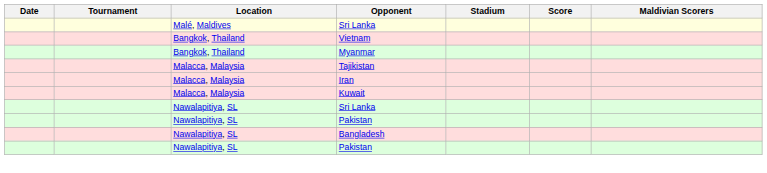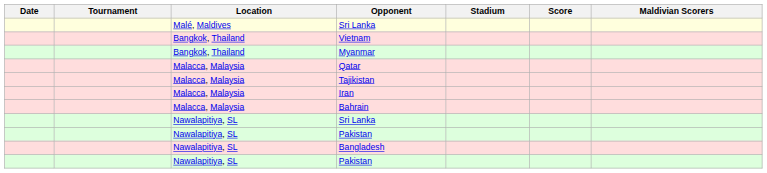+ row: Malacca, Malaysia | Qatar
+ row: Malacca, Malaysia | Bahrain
- row: Malacca, Malaysia | Kuwait
